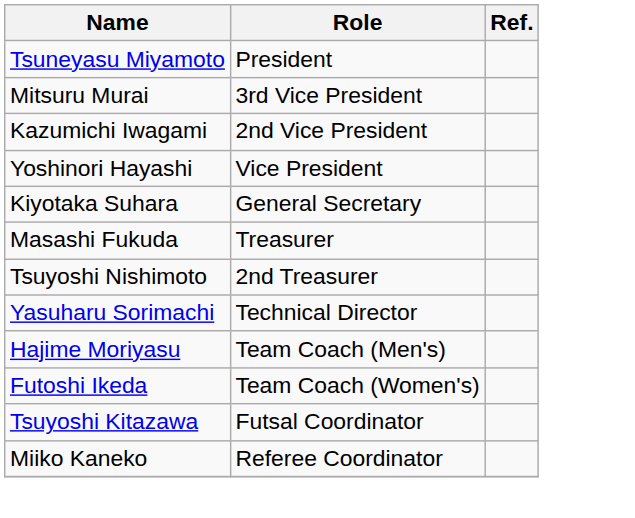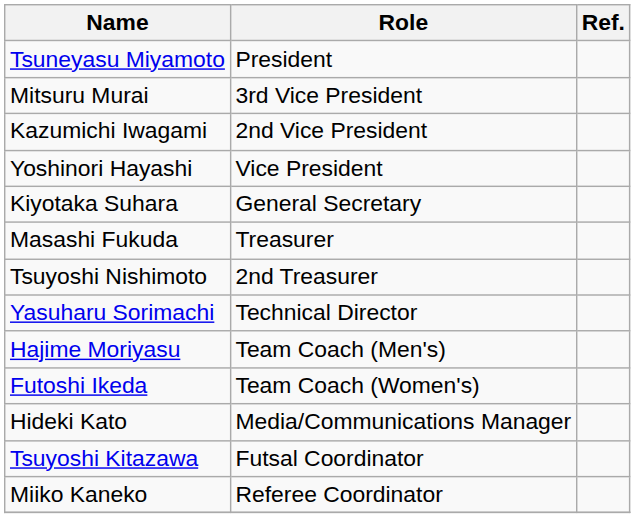+ row: Hideki Kato | Media/Communications Manager
